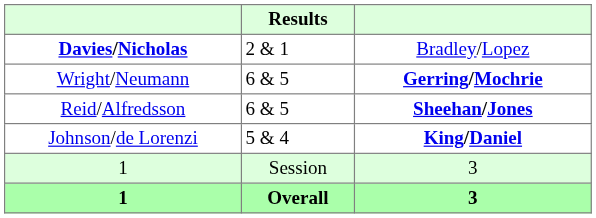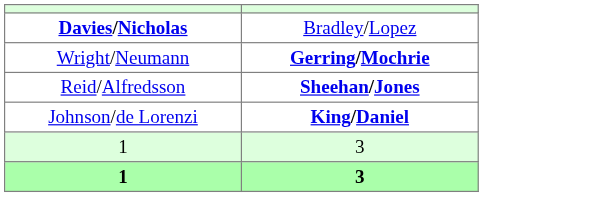- column: Results | 2 & 1 | 6 & 5 | 6 & 5 | 5 & 4 | Session | Overall
